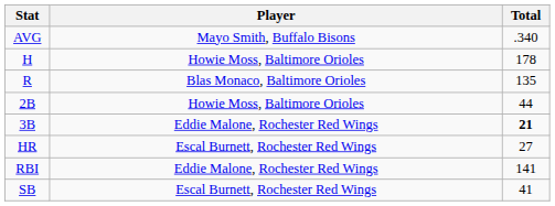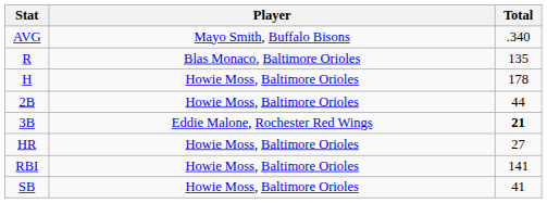rows swapped: H <-> R
HR | Player: Escal Burnett, Rochester Red Wings -> Howie Moss, Baltimore Orioles
RBI | Player: Eddie Malone, Rochester Red Wings -> Howie Moss, Baltimore Orioles
SB | Player: Escal Burnett, Rochester Red Wings -> Howie Moss, Baltimore Orioles
